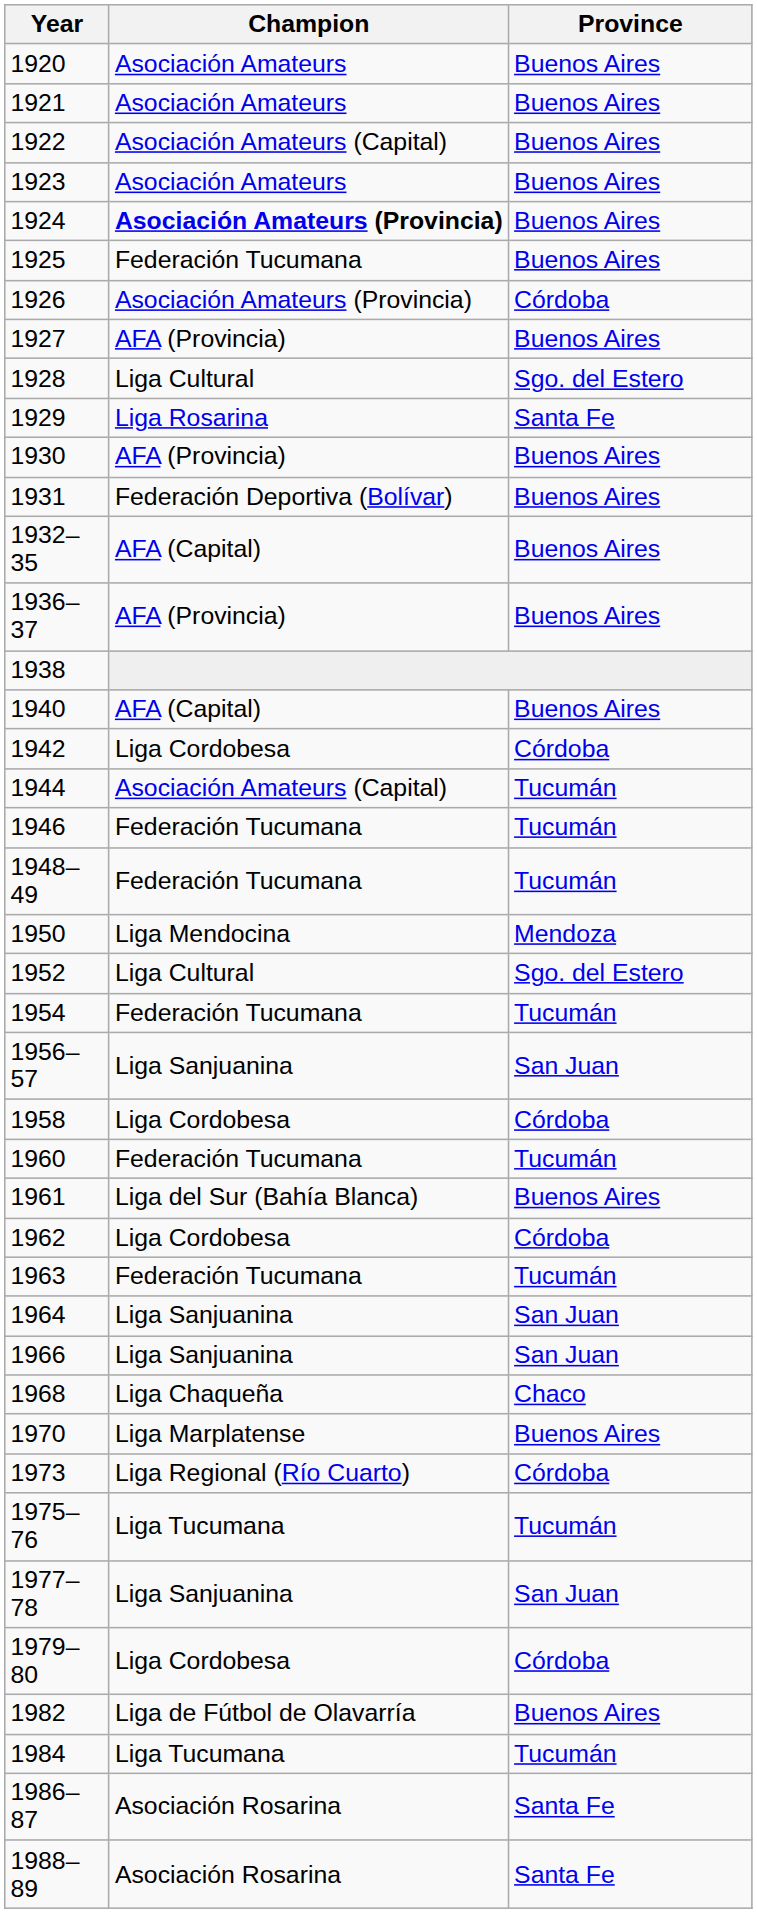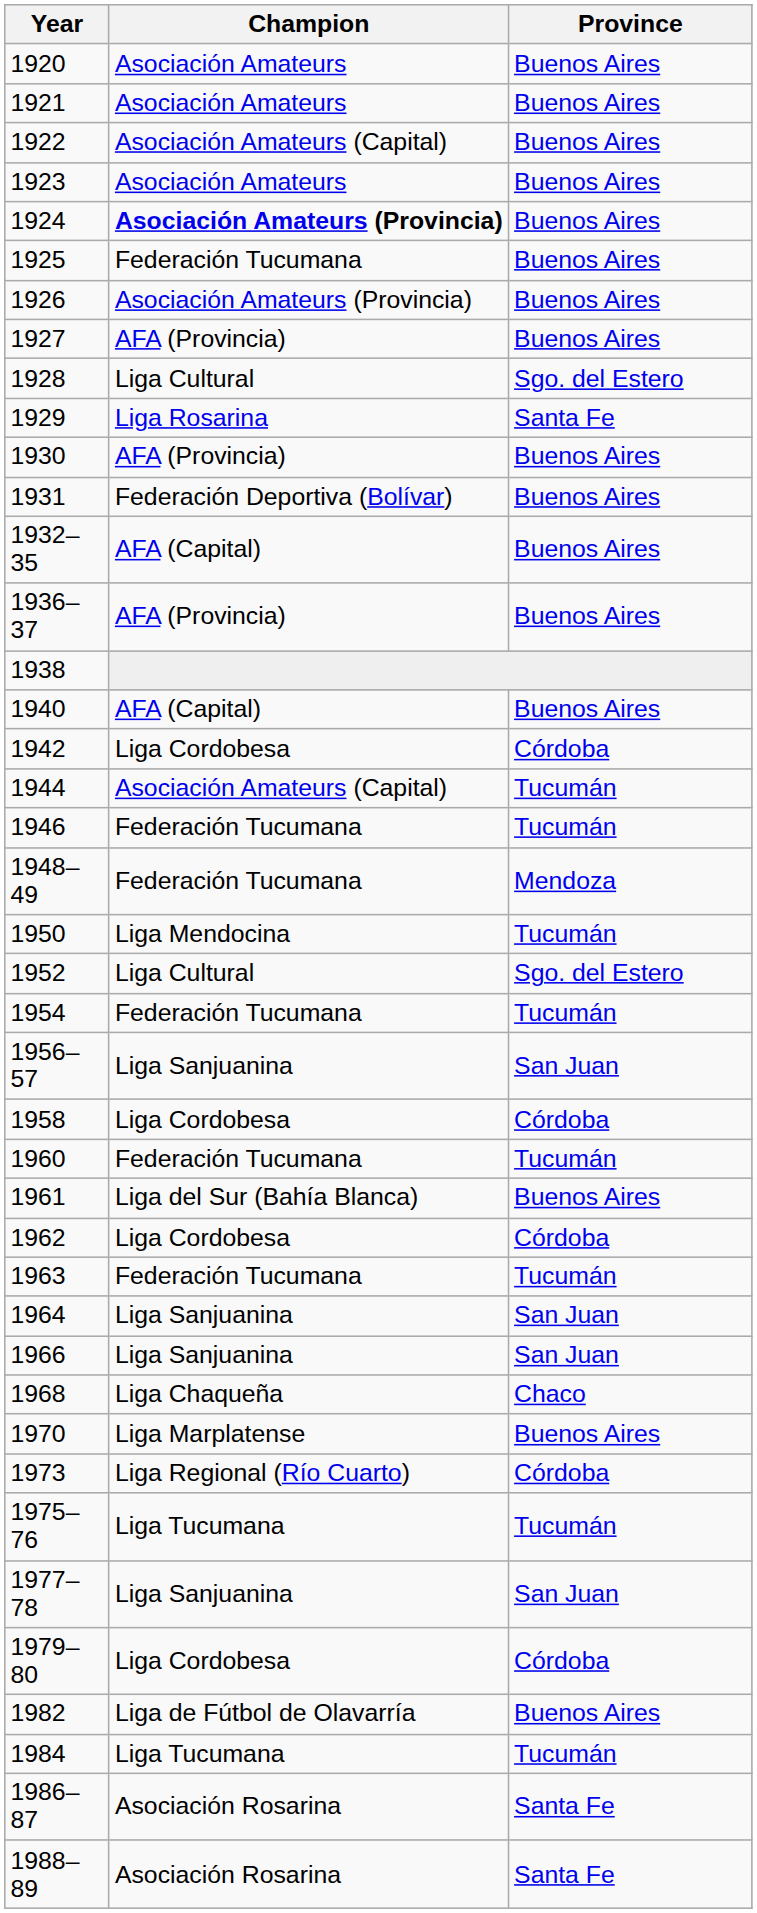1926 | Province: Córdoba -> Buenos Aires
1948–49 | Province: Tucumán -> Mendoza
1950 | Province: Mendoza -> Tucumán
